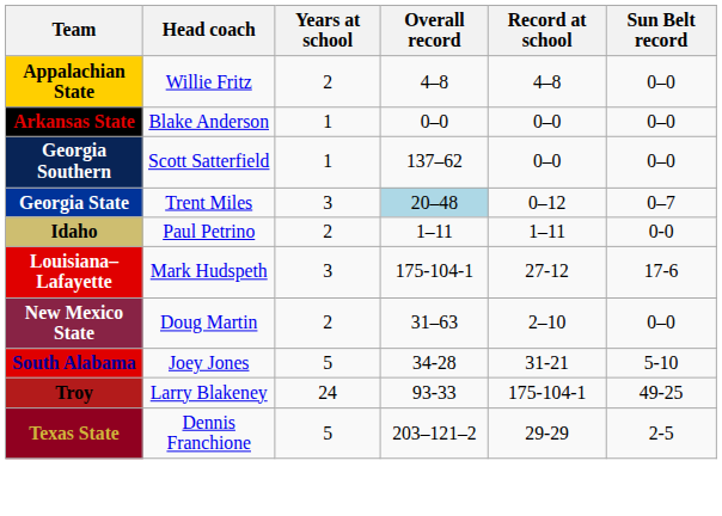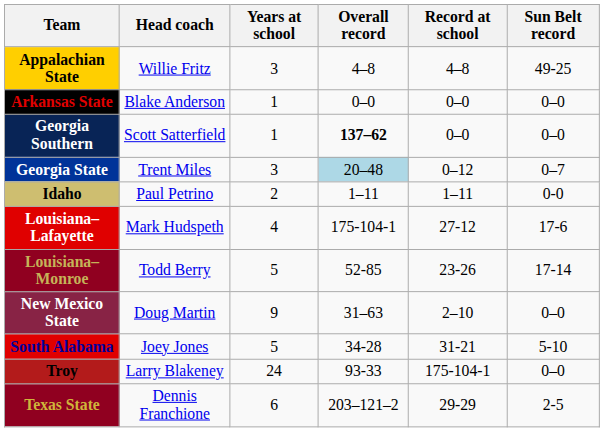Appalachian State | Years at school: 2 -> 3
Appalachian State | Sun Belt record: 0–0 -> 49-25
Georgia Southern | Overall record: normal -> bold
Louisiana–Lafayette | Years at school: 3 -> 4
+ row: Louisiana–Monroe | Todd Berry | 5 | 52-85 | 23-26 | 17-14
New Mexico State | Years at school: 2 -> 9
Troy | Sun Belt record: 49-25 -> 0–0
Texas State | Years at school: 5 -> 6
